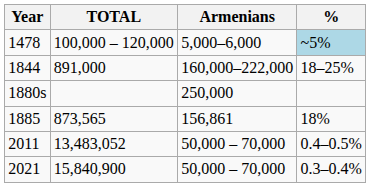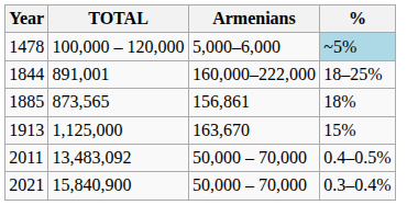1844 | TOTAL: 891,000 -> 891,001
- row: 1880s | 250,000
+ row: 1913 | 1,125,000 | 163,670 | 15%
2011 | TOTAL: 13,483,052 -> 13,483,092
